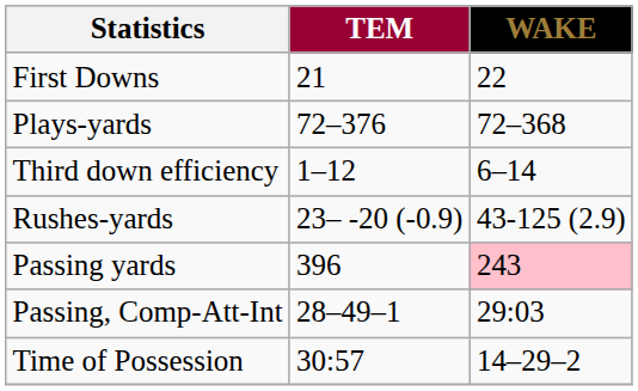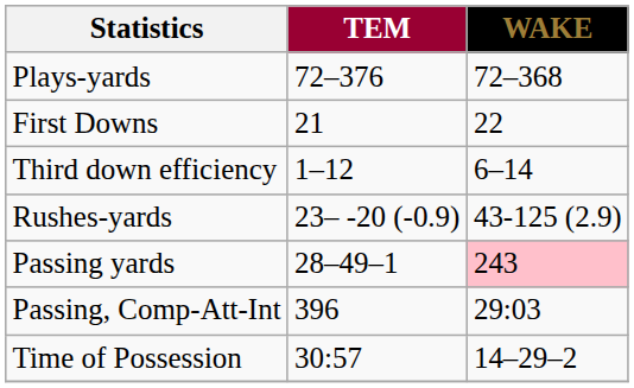rows swapped: First Downs <-> Plays-yards
Passing yards | TEM: 396 -> 28–49–1
Passing, Comp-Att-Int | TEM: 28–49–1 -> 396
